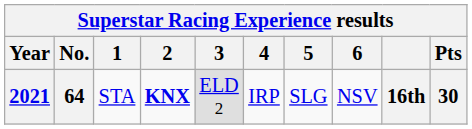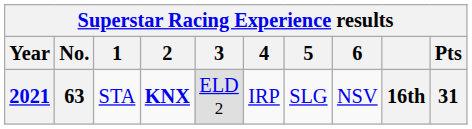2021 | No.: 64 -> 63
2021 | Pts: 30 -> 31
